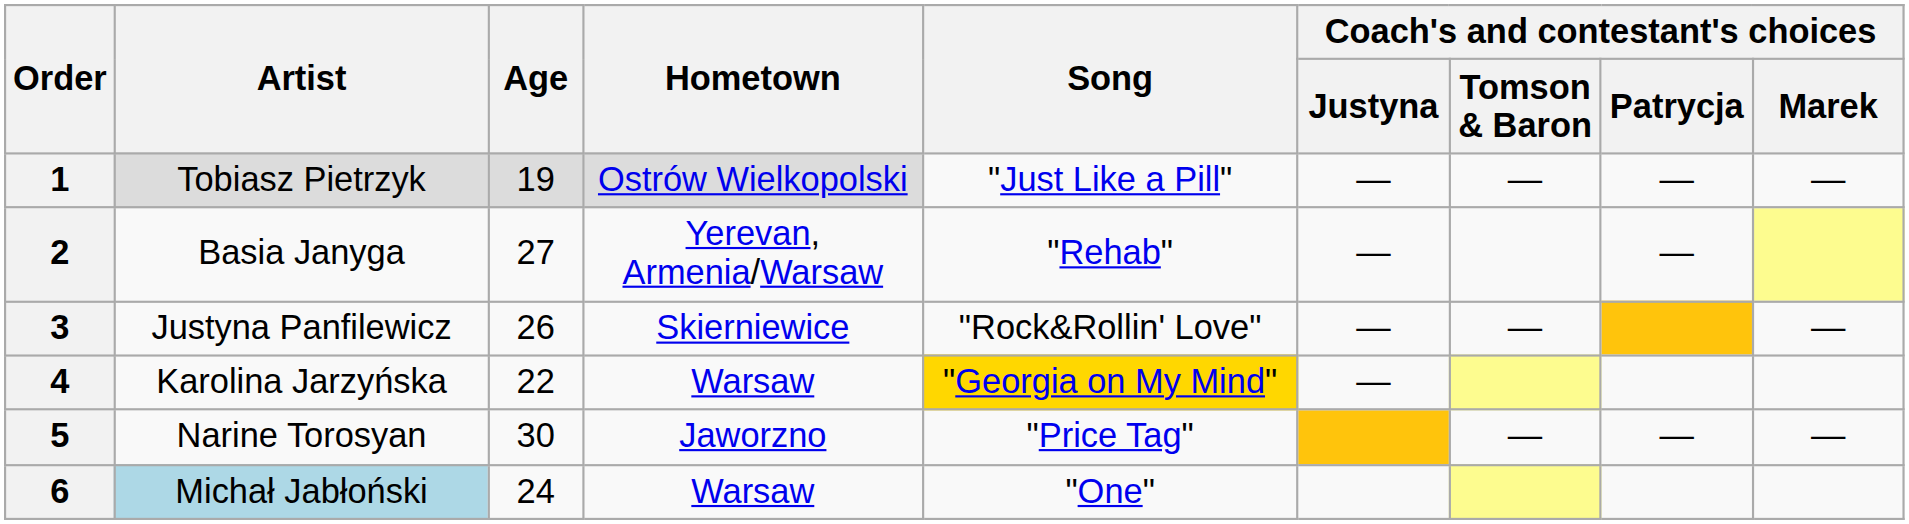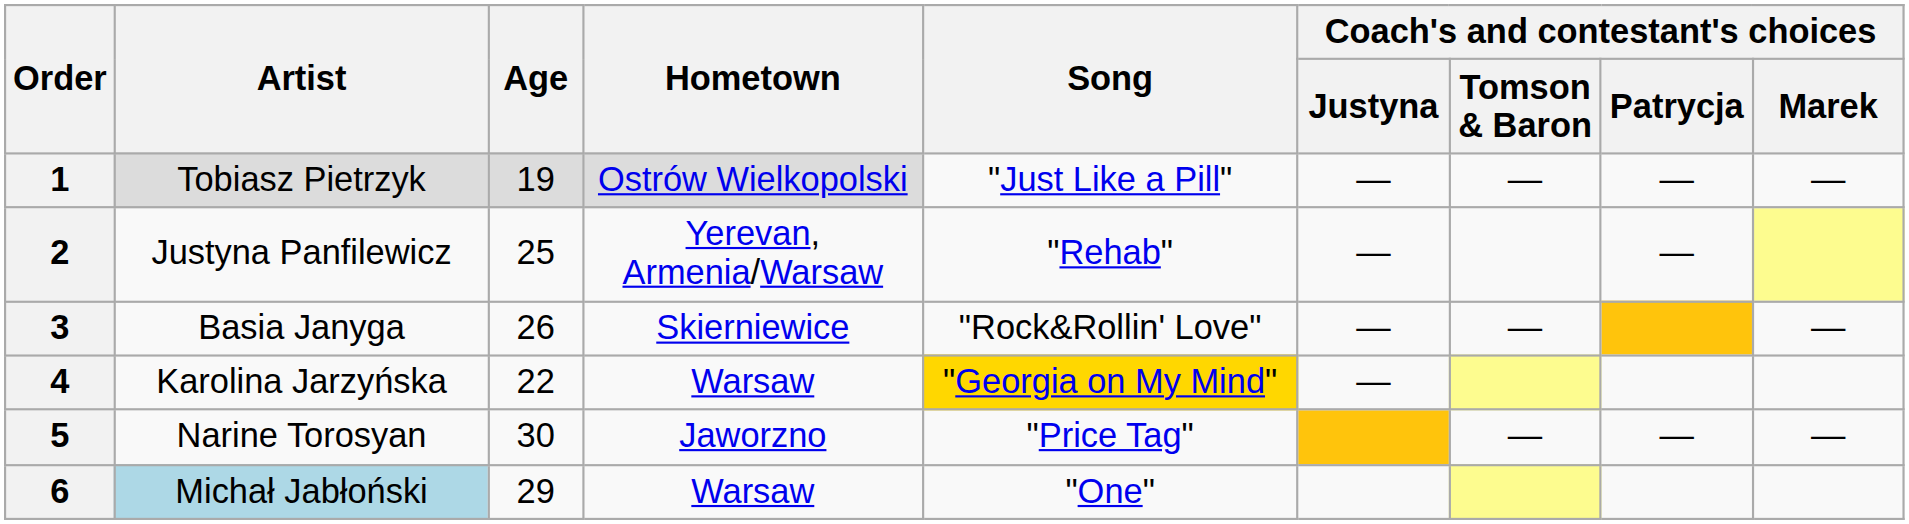2 | Artist: Basia Janyga -> Justyna Panfilewicz
2 | Age: 27 -> 25
3 | Artist: Justyna Panfilewicz -> Basia Janyga
6 | Age: 24 -> 29
